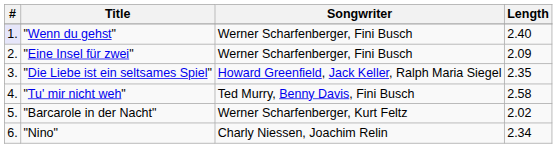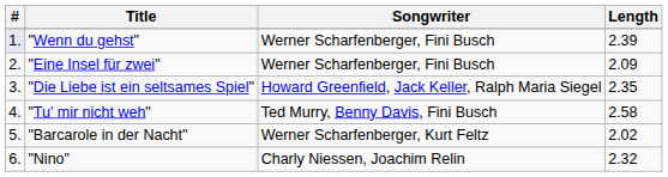"Wenn du gehst" | Length: 2.40 -> 2.39
"Nino" | Length: 2.34 -> 2.32
